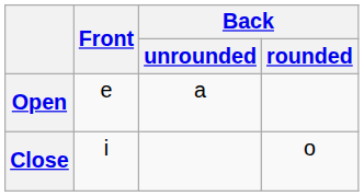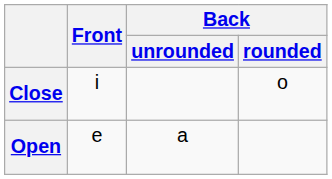rows swapped: Close <-> Open
